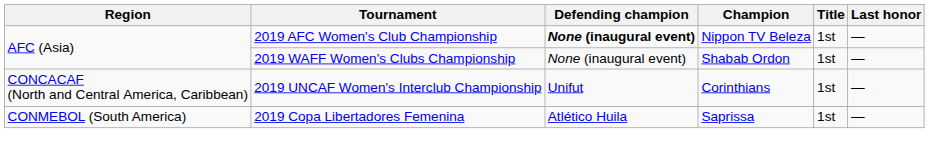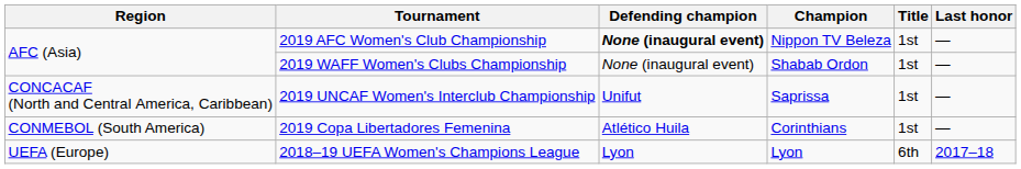2019 UNCAF Women's Interclub Championship | Champion: Corinthians -> Saprissa
2019 Copa Libertadores Femenina | Champion: Saprissa -> Corinthians
+ row: UEFA (Europe) | 2018–19 UEFA Women's Champions League | Lyon | Lyon | 6th | 2017–18
